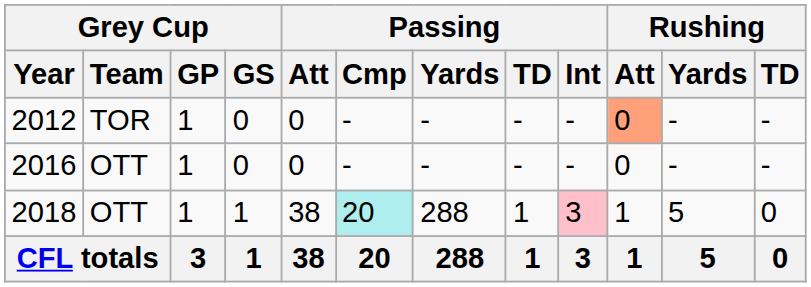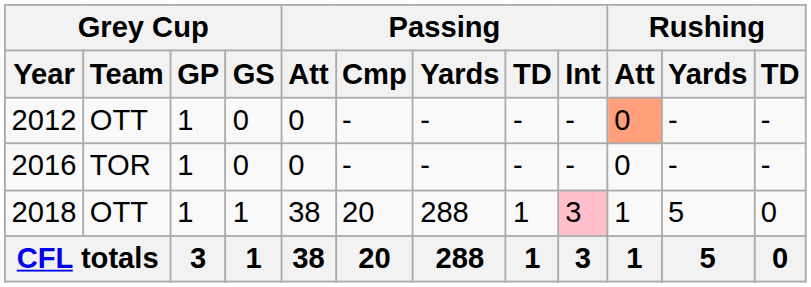2012 | Grey Cup / Team: TOR -> OTT
2016 | Grey Cup / Team: OTT -> TOR
2018 | Passing / Cmp: paleturquoise background -> no background
